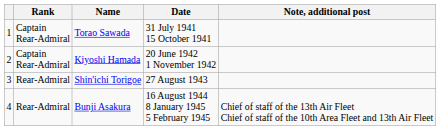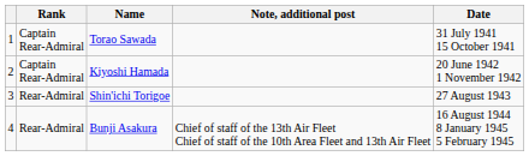columns swapped: Date <-> Note, additional post
